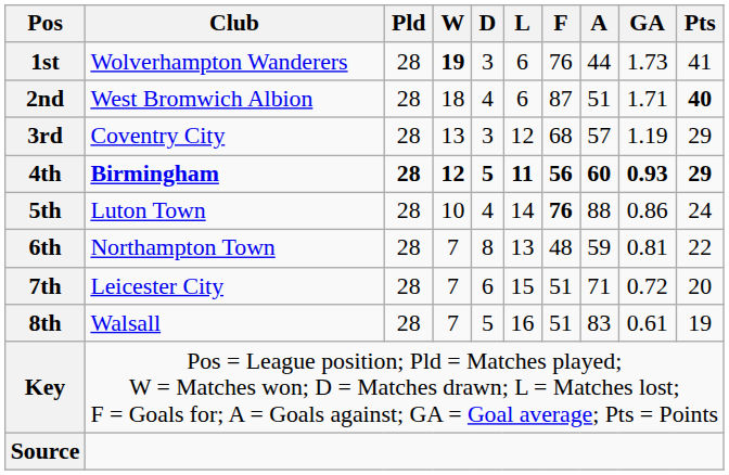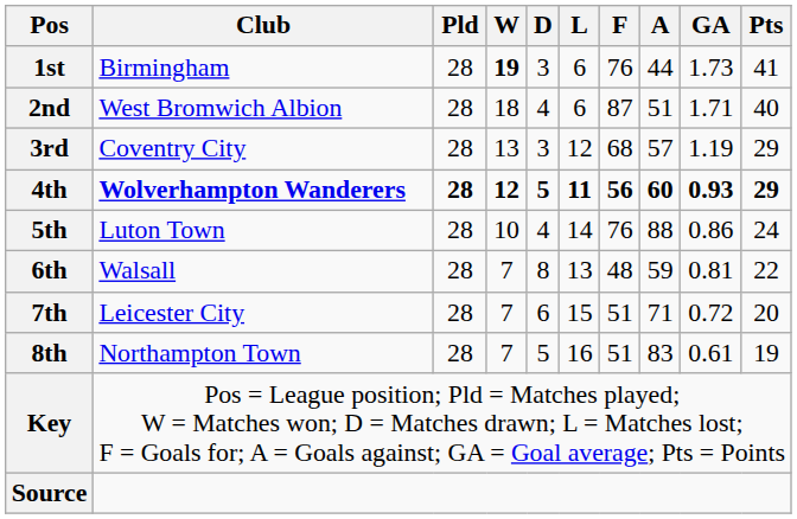1st | Club: Wolverhampton Wanderers -> Birmingham
2nd | Pts: bold -> normal
4th | Club: Birmingham -> Wolverhampton Wanderers
5th | F: bold -> normal
6th | Club: Northampton Town -> Walsall
8th | Club: Walsall -> Northampton Town
